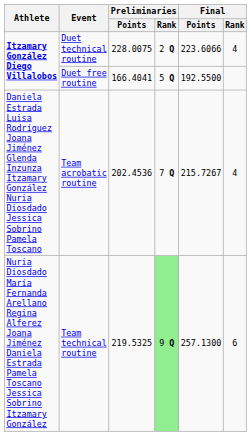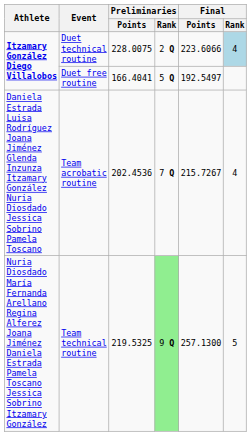Duet technical routine | Final / Rank: no background -> lightblue background
Duet free routine | Final / Points: 192.5500 -> 192.5497
Team technical routine | Final / Rank: 6 -> 5
